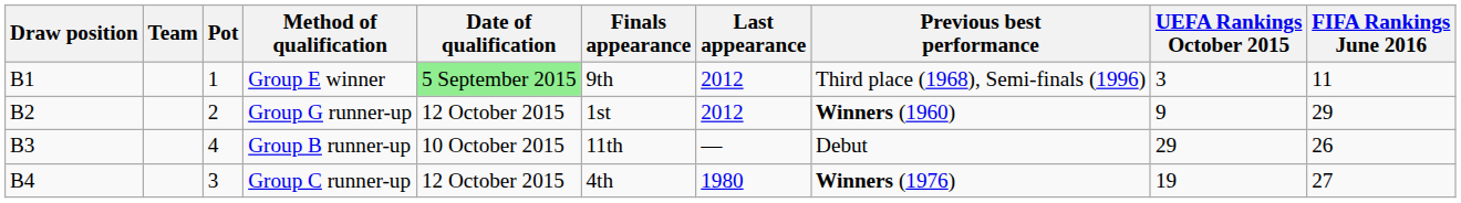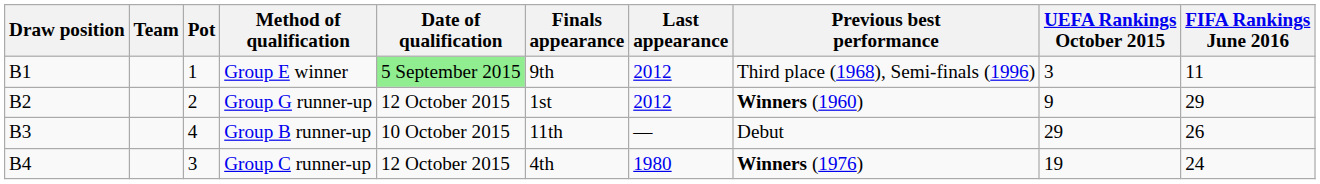Group C runner-up | FIFA Rankings June 2016: 27 -> 24
